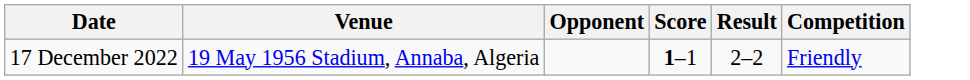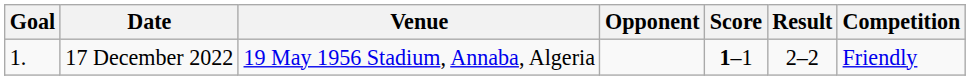+ column: Goal | 1.
